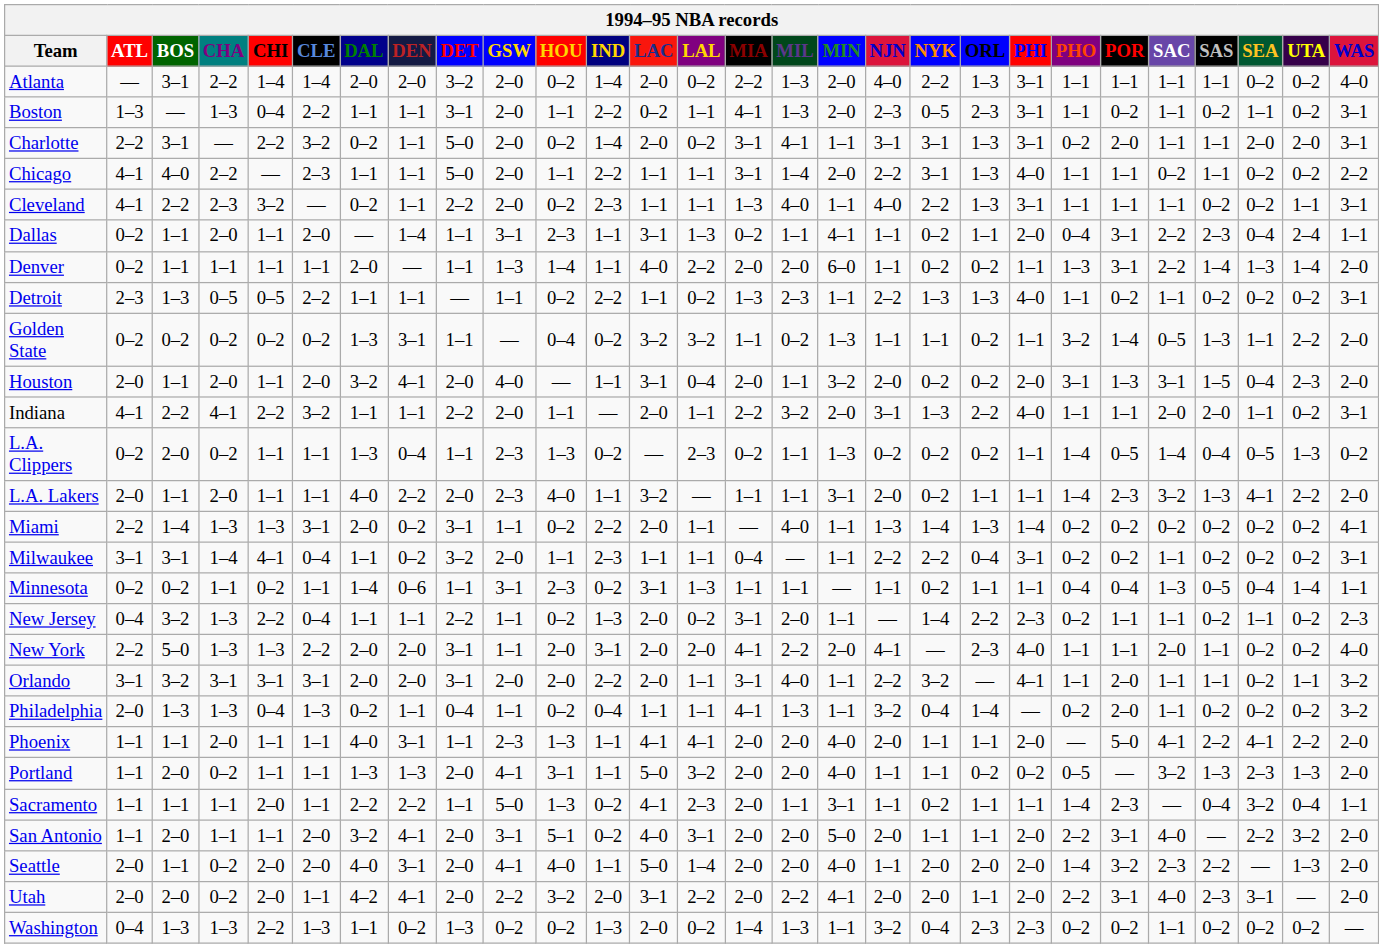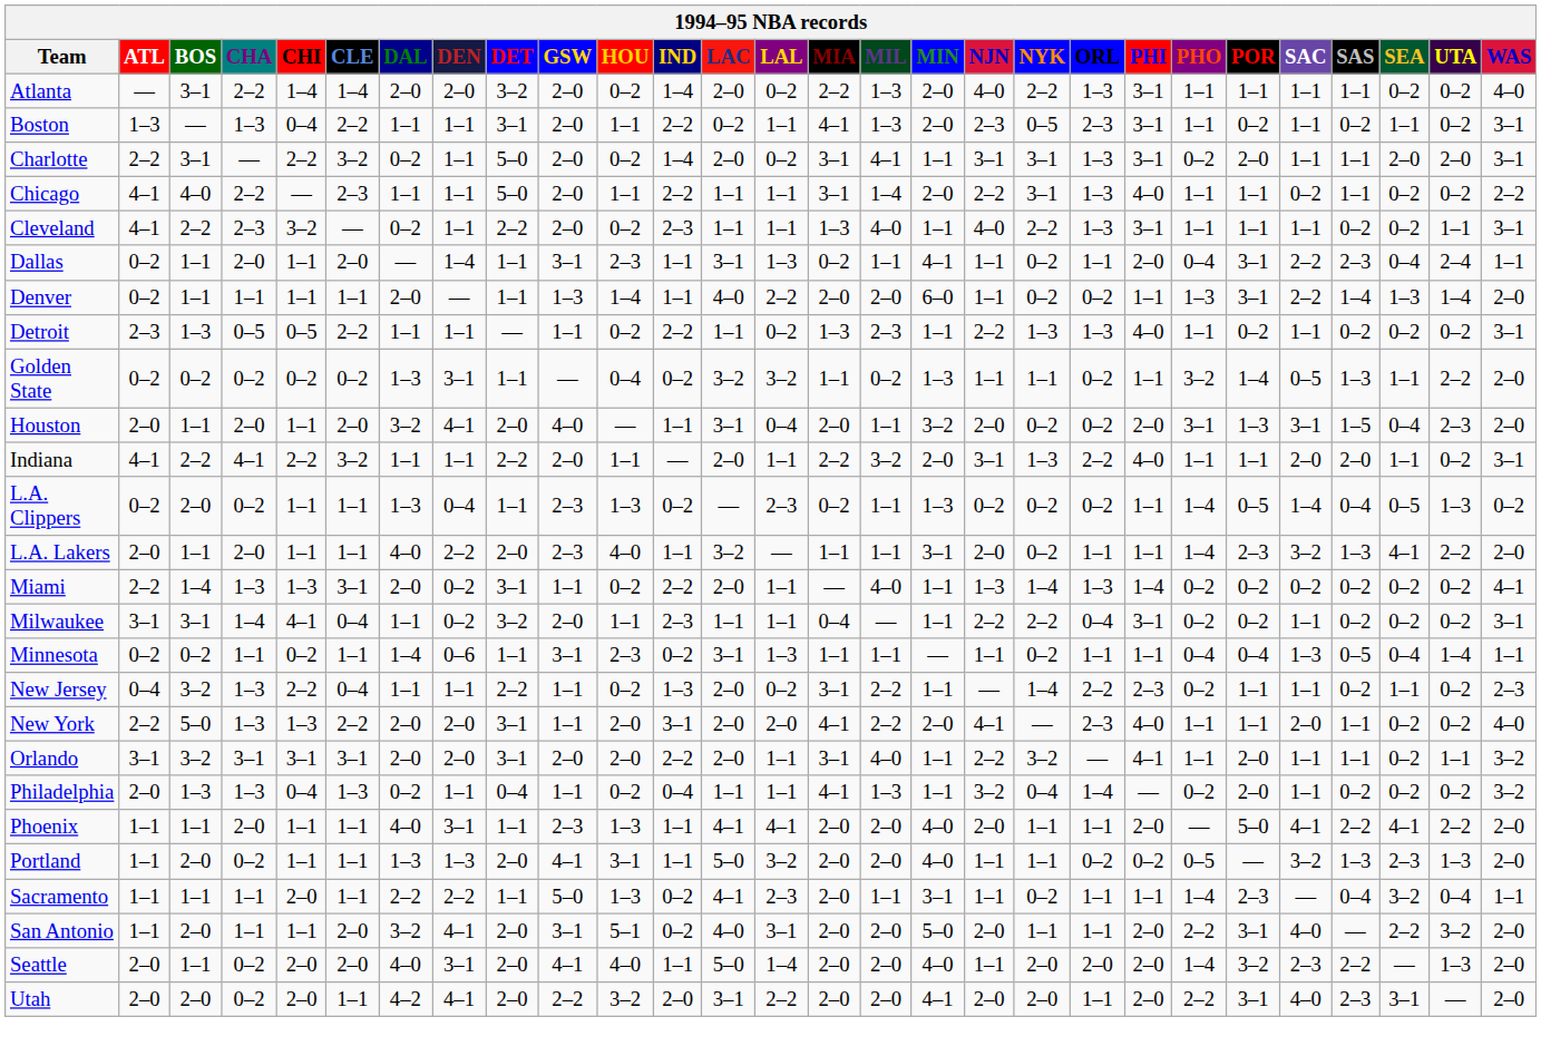New Jersey | MIL: 2–0 -> 2–2
Utah | MIL: 2–2 -> 2–0
- row: Washington | 0–4 | 1–3 | 1–3 | 2–2 | 1–3 | 1–1 | 0–2 | 1–3 | 0–2 | 0–2 | 1–3 | 2–0 | 0–2 | 1–4 | 1–3 | 1–1 | 3–2 | 0–4 | 2–3 | 2–3 | 0–2 | 0–2 | 1–1 | 0–2 | 0–2 | 0–2 | —
